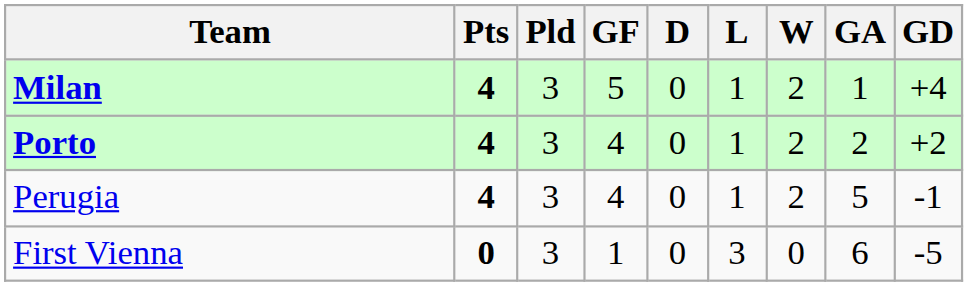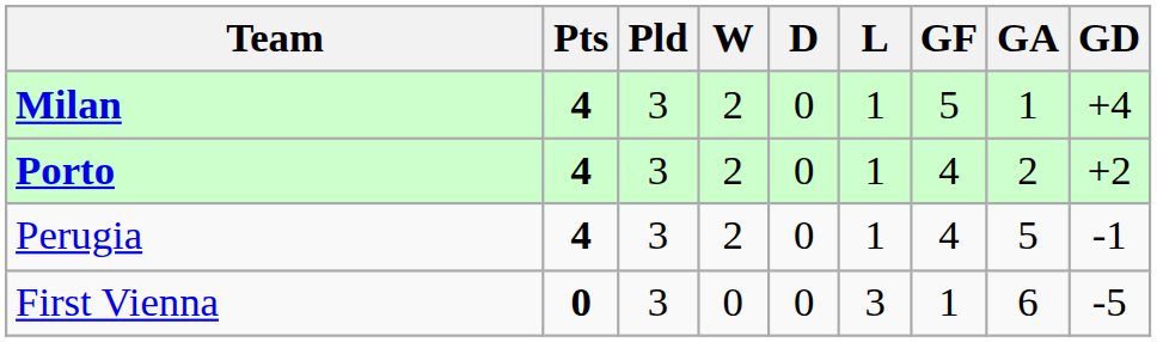columns swapped: W <-> GF
